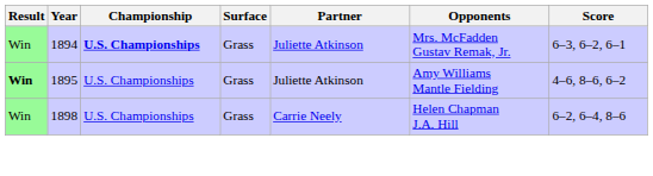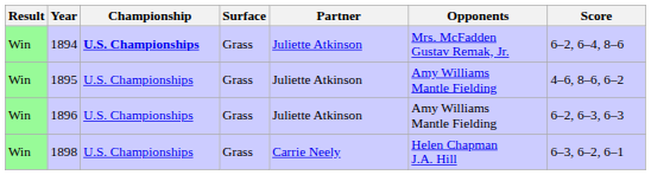1894 | Score: 6–3, 6–2, 6–1 -> 6–2, 6–4, 8–6
1895 | Result: bold -> normal
+ row: Win | 1896 | U.S. Championships | Grass | Juliette Atkinson | Amy Williams Mantle Fielding | 6–2, 6–3, 6–3
1898 | Score: 6–2, 6–4, 8–6 -> 6–3, 6–2, 6–1
